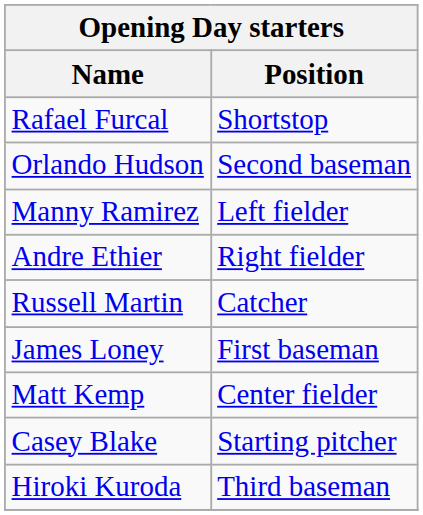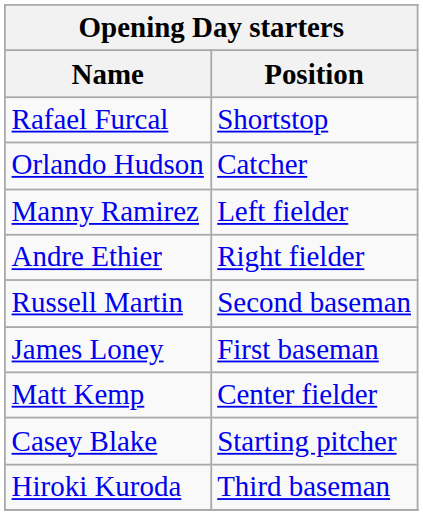Orlando Hudson | Position: Second baseman -> Catcher
Russell Martin | Position: Catcher -> Second baseman
